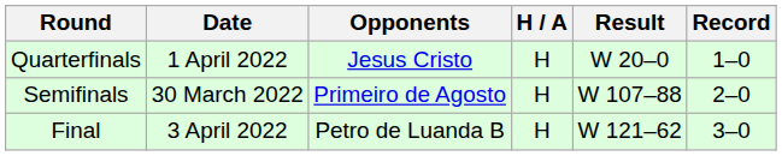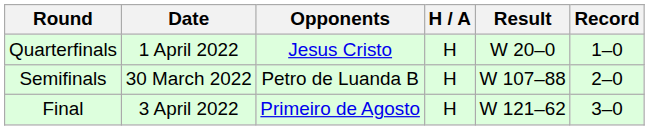Semifinals | Opponents: Primeiro de Agosto -> Petro de Luanda B
Final | Opponents: Petro de Luanda B -> Primeiro de Agosto
